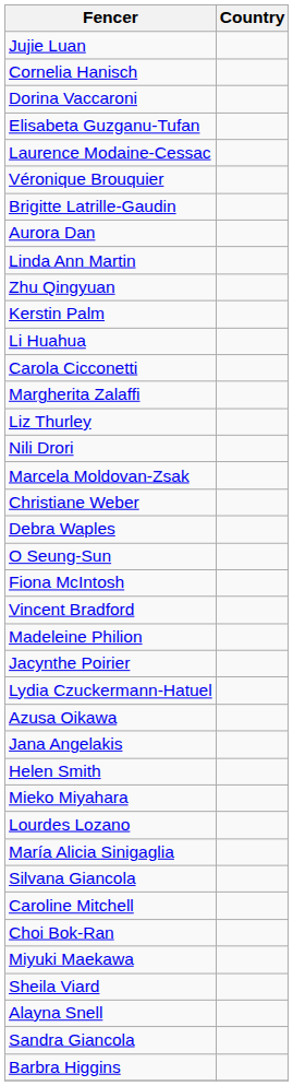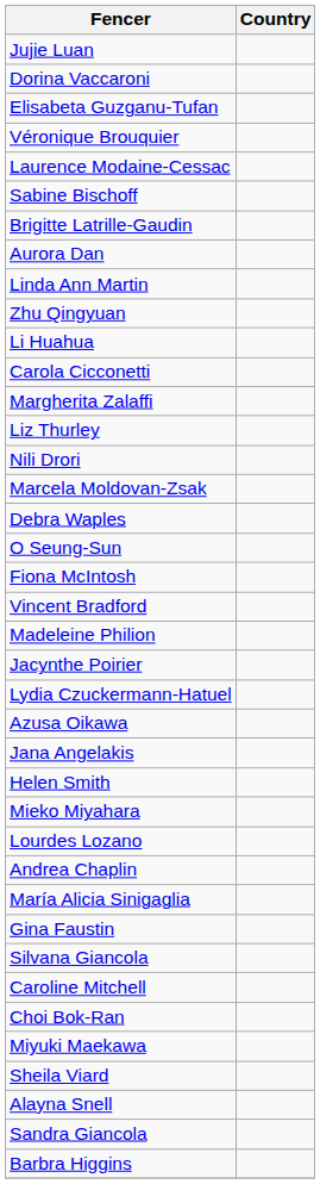- row: Cornelia Hanisch
rows swapped: Véronique Brouquier <-> Laurence Modaine-Cessac
+ row: Sabine Bischoff
- row: Kerstin Palm
- row: Christiane Weber
+ row: Andrea Chaplin
+ row: Gina Faustin
